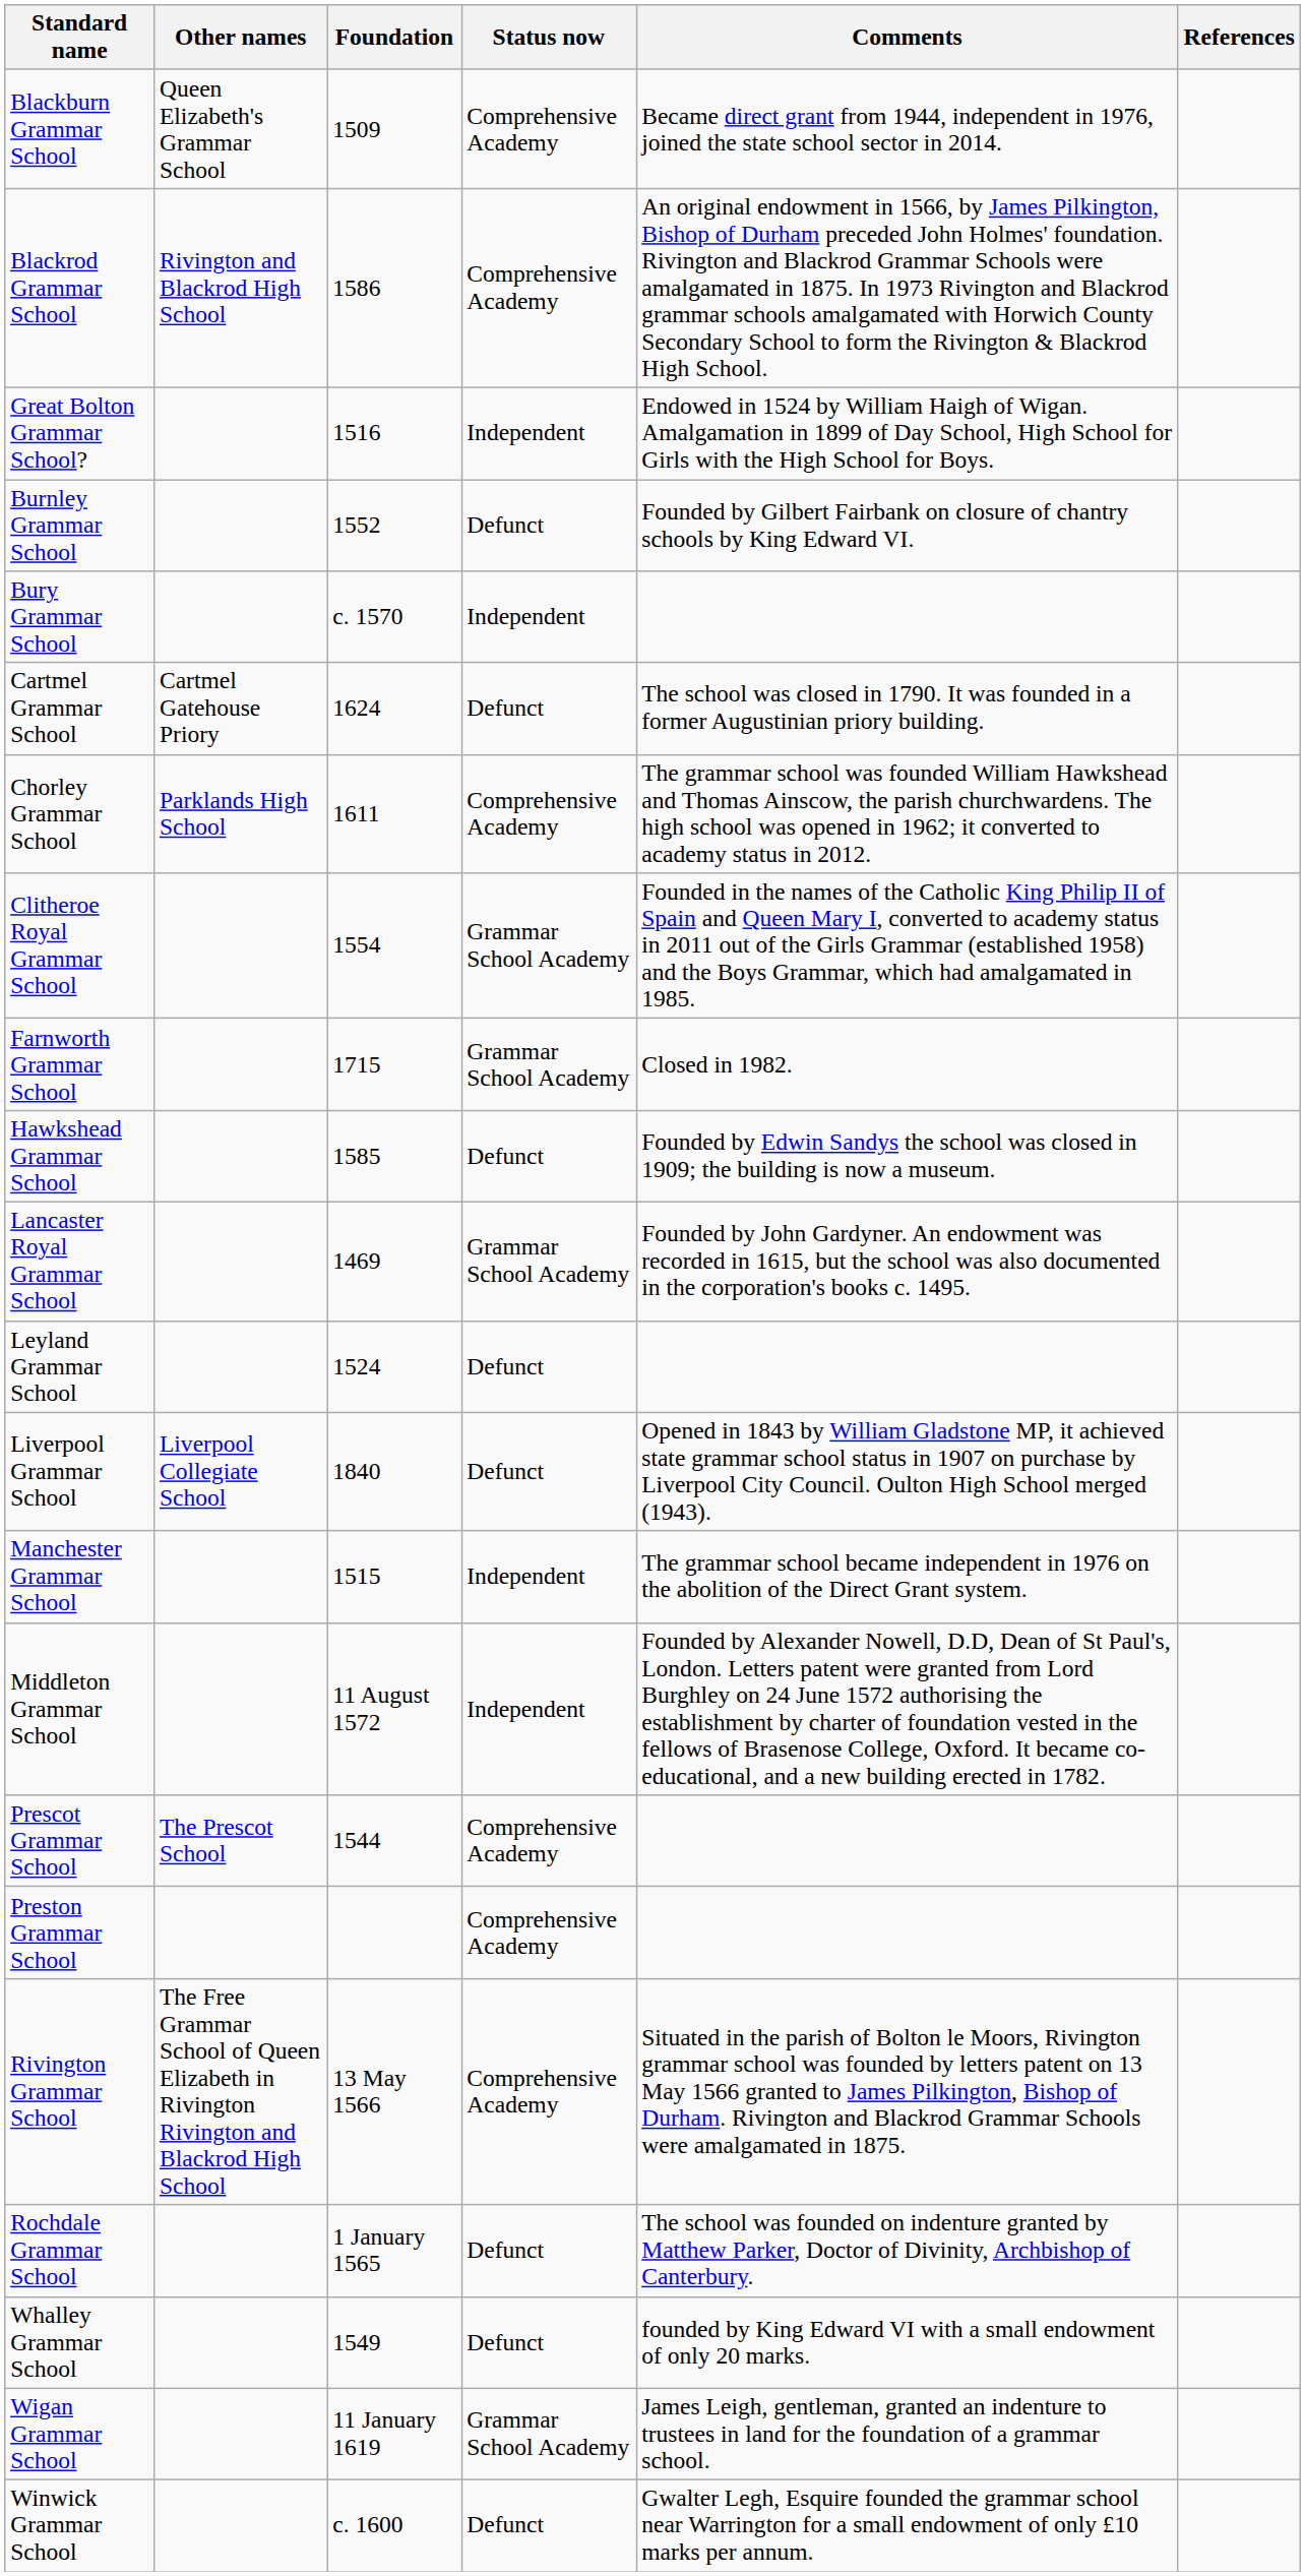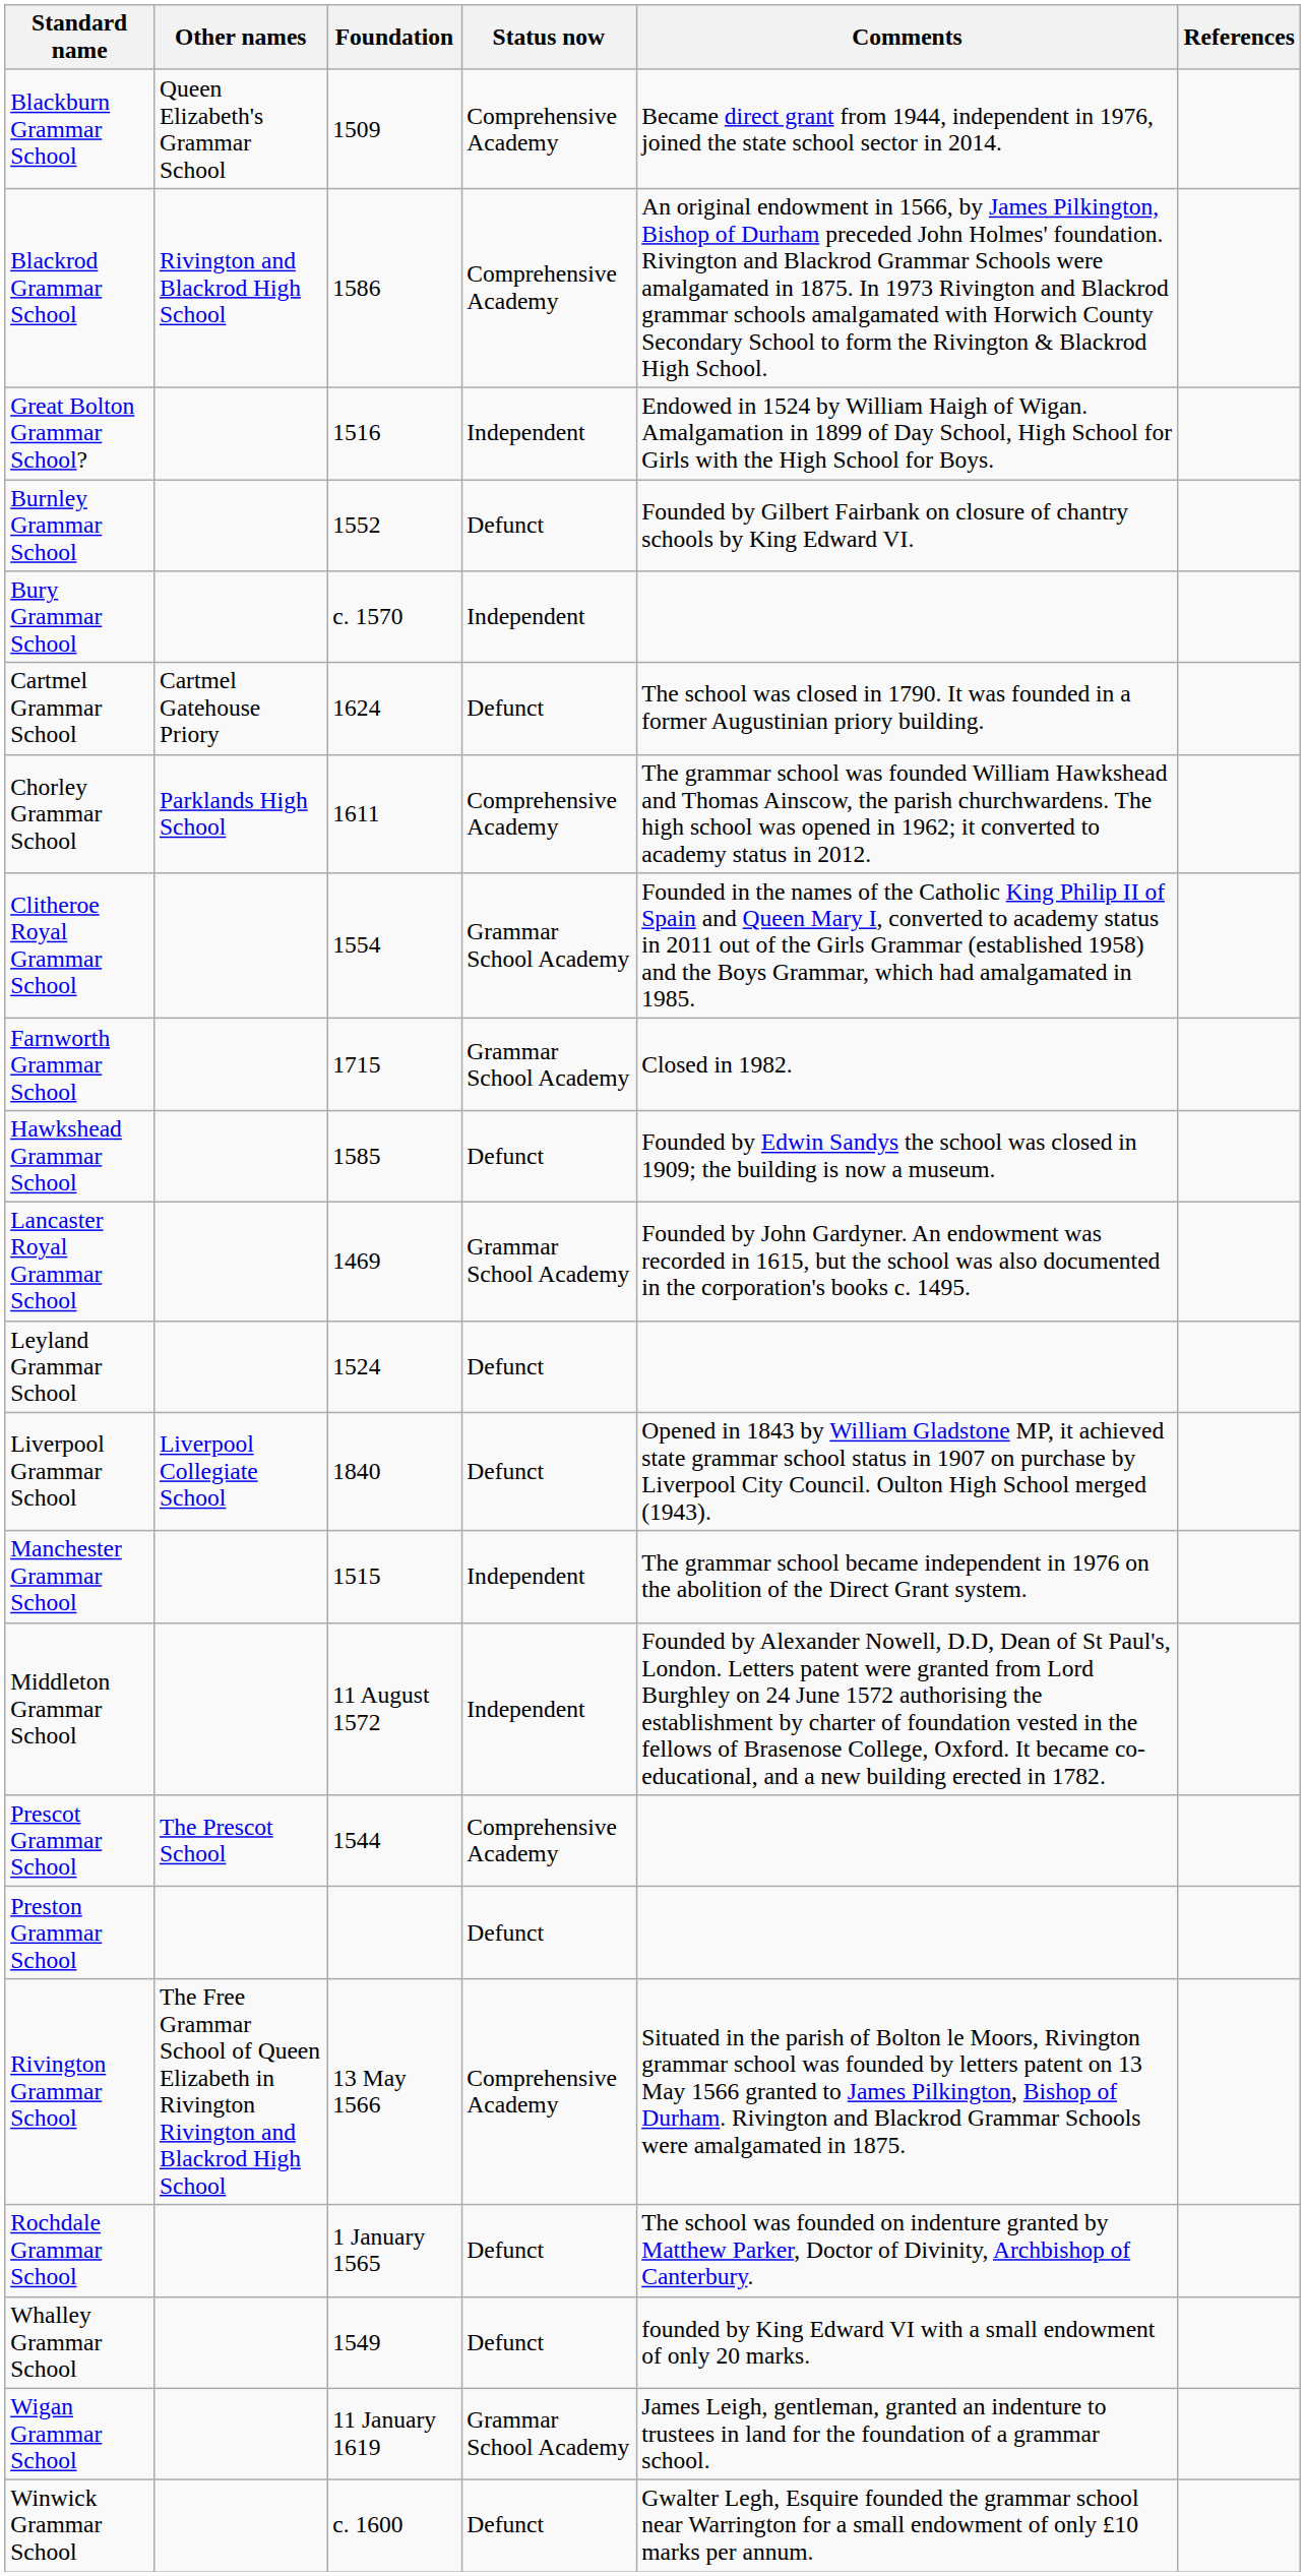Preston Grammar School | Status now: Comprehensive Academy -> Defunct
